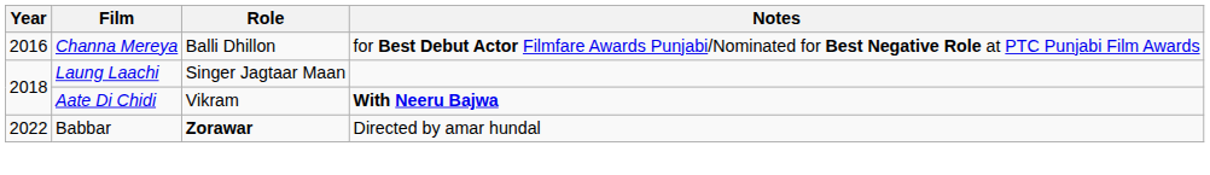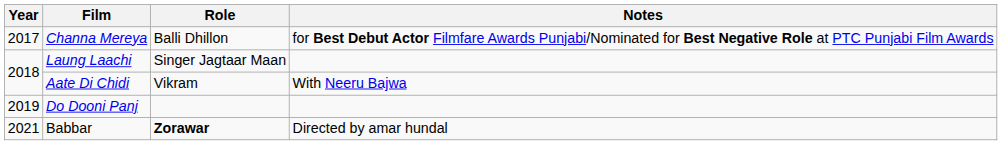Channa Mereya | Year: 2016 -> 2017
Aate Di Chidi | Notes: bold -> normal
+ row: 2019 | Do Dooni Panj
Babbar | Year: 2022 -> 2021
